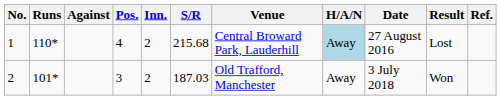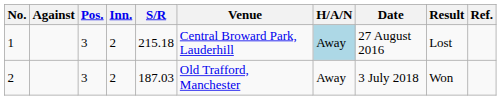- column: Runs | 110* | 101*
1 | Pos.: 4 -> 3
1 | S/R: 215.68 -> 215.18
